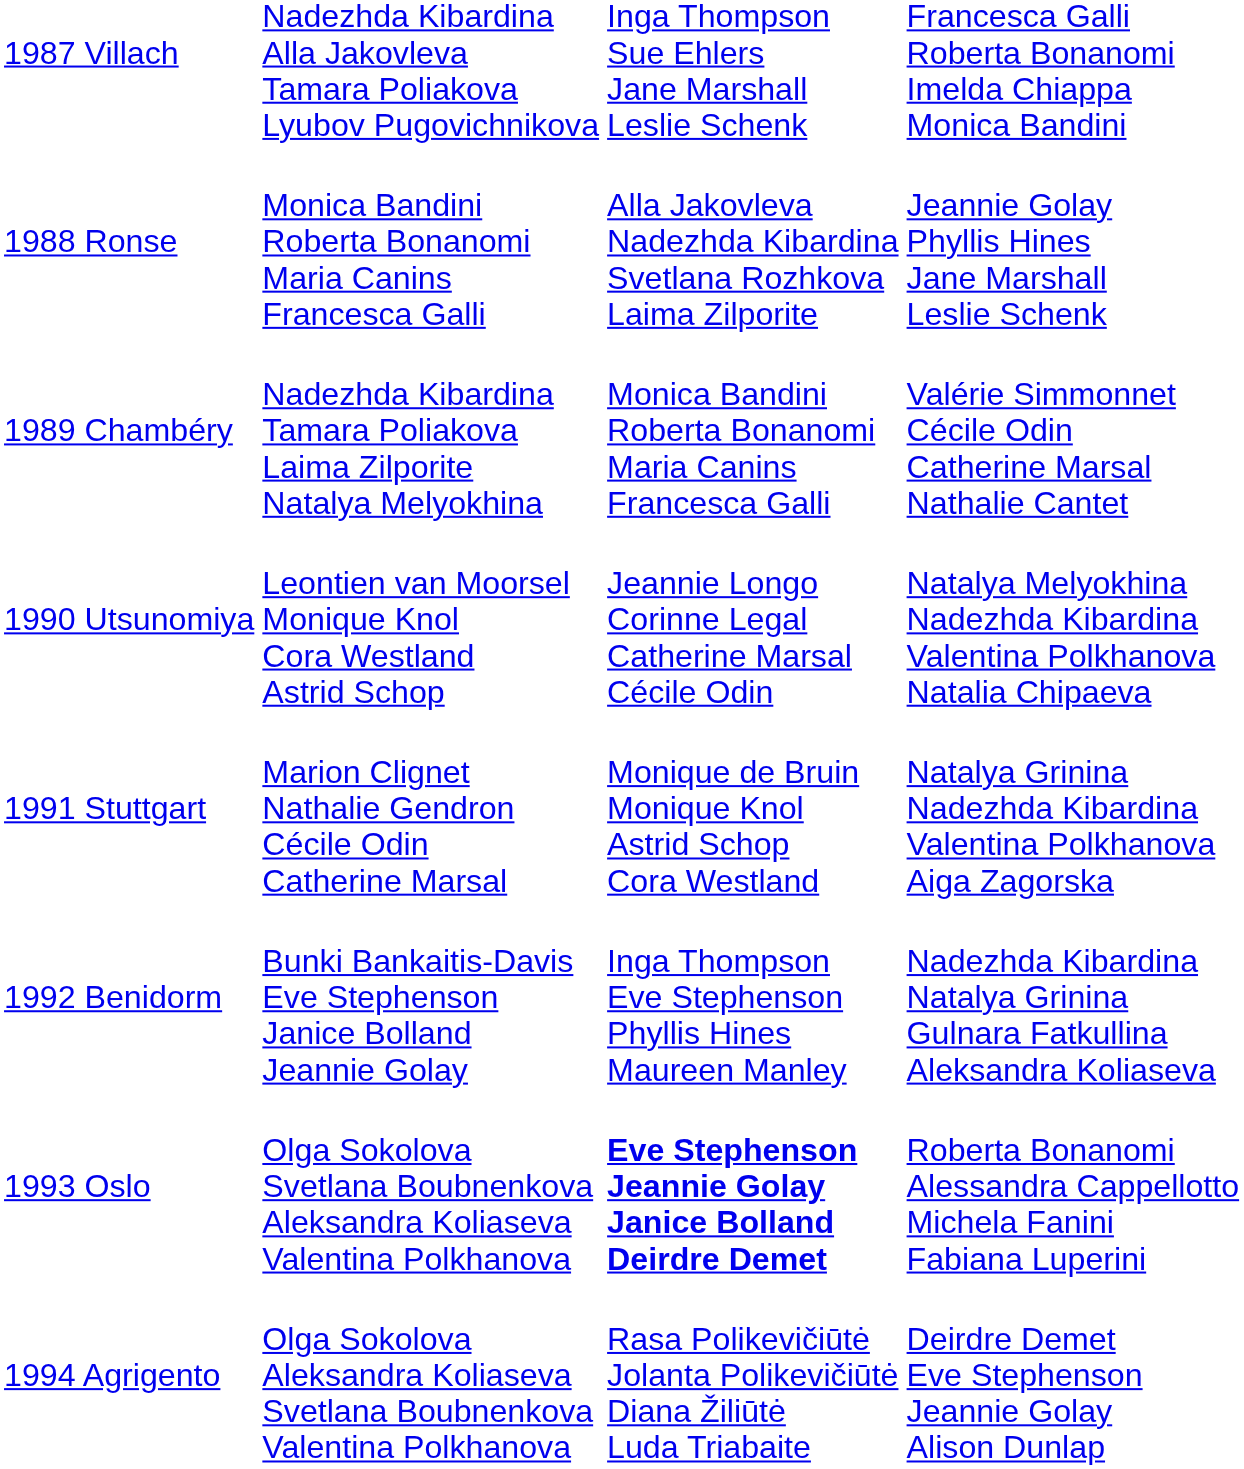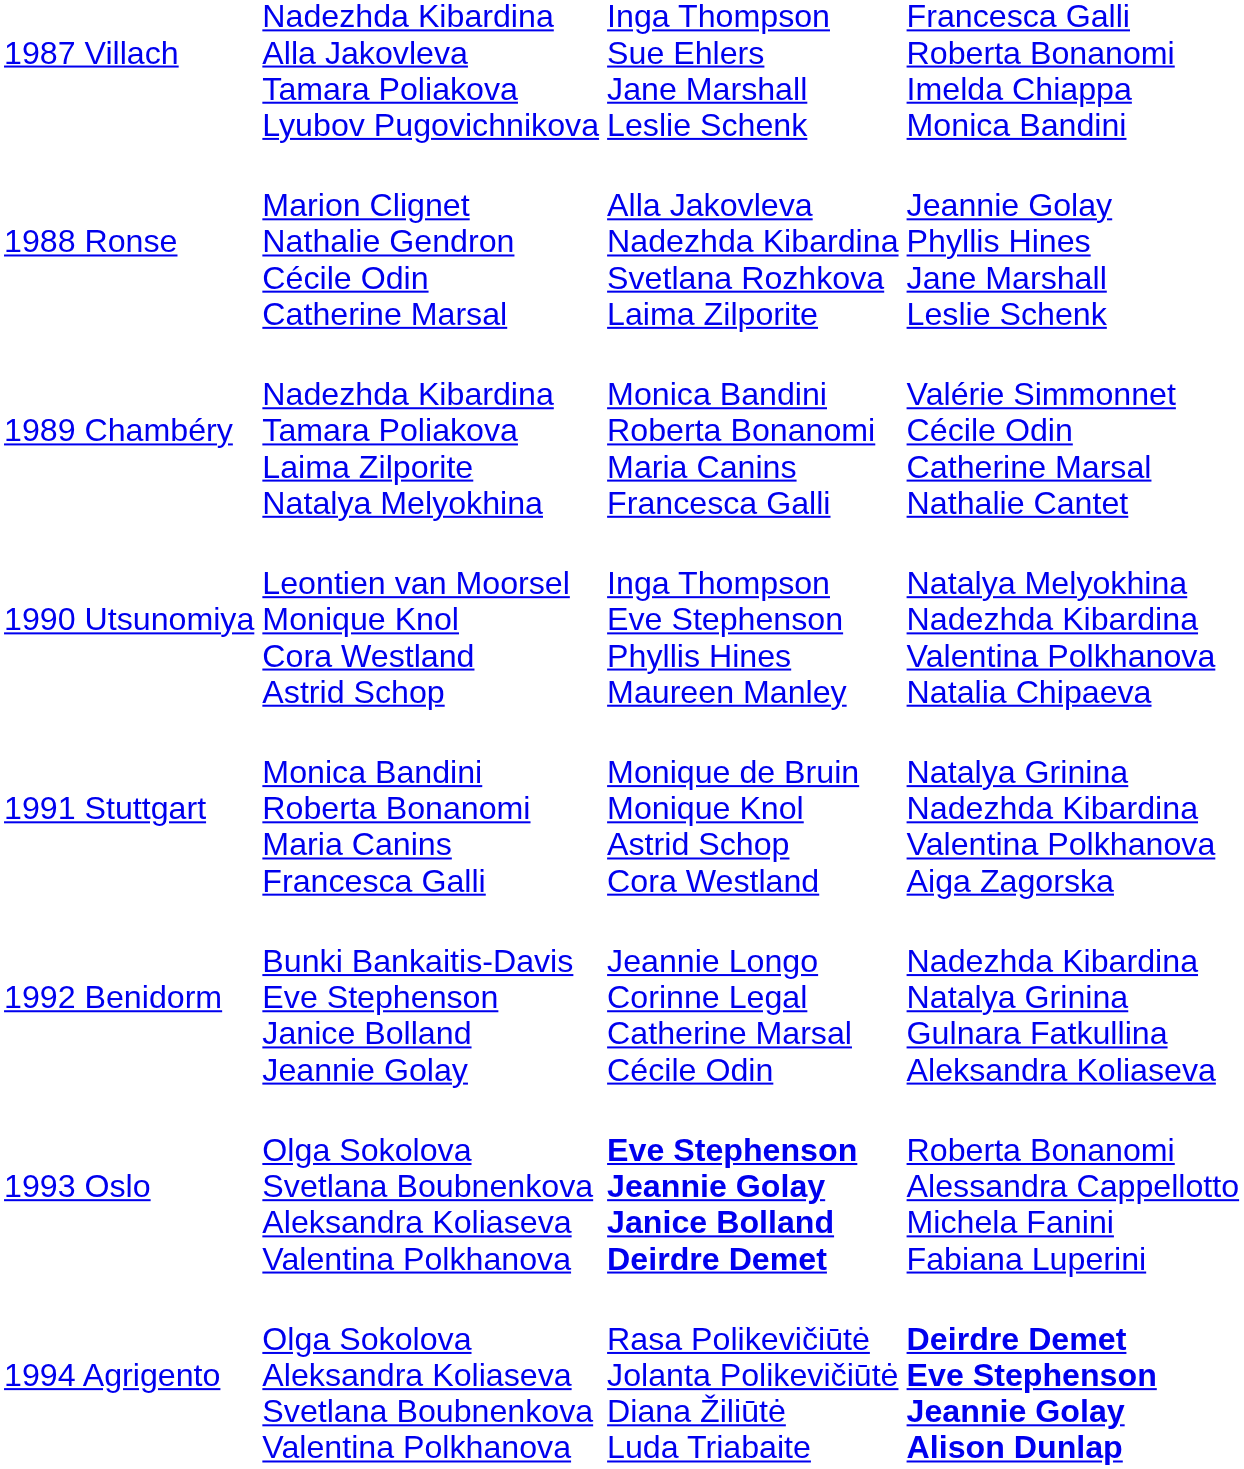1988 Ronse | column 2: Monica Bandini Roberta Bonanomi Maria Canins Francesca Galli -> Marion Clignet Nathalie Gendron Cécile Odin Catherine Marsal
1990 Utsunomiya | column 3: Jeannie Longo Corinne Legal Catherine Marsal Cécile Odin -> Inga Thompson Eve Stephenson Phyllis Hines Maureen Manley
1991 Stuttgart | column 2: Marion Clignet Nathalie Gendron Cécile Odin Catherine Marsal -> Monica Bandini Roberta Bonanomi Maria Canins Francesca Galli
1992 Benidorm | column 3: Inga Thompson Eve Stephenson Phyllis Hines Maureen Manley -> Jeannie Longo Corinne Legal Catherine Marsal Cécile Odin
1994 Agrigento | column 4: normal -> bold
